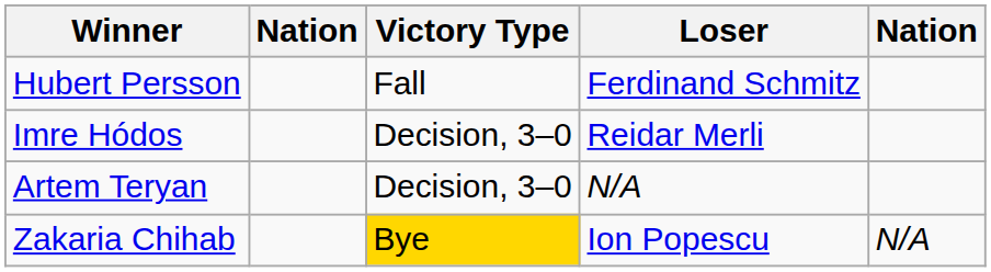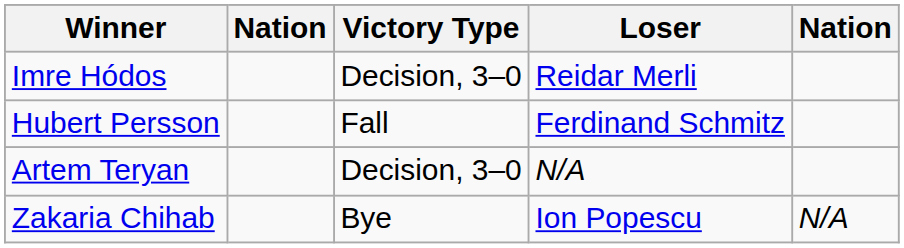rows swapped: Imre Hódos <-> Hubert Persson
Zakaria Chihab | Victory Type: gold background -> no background
